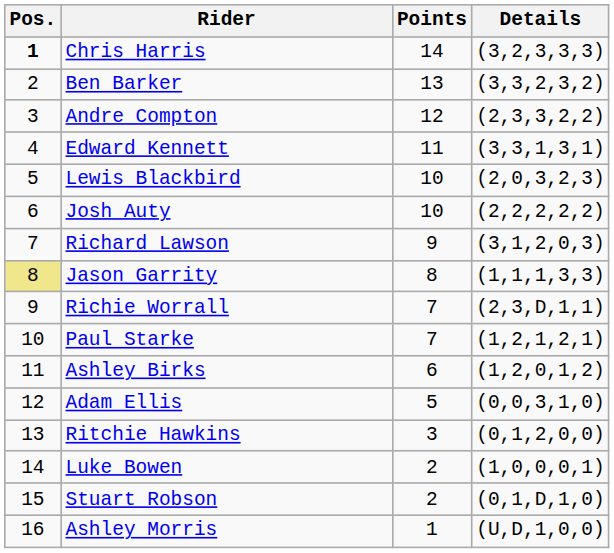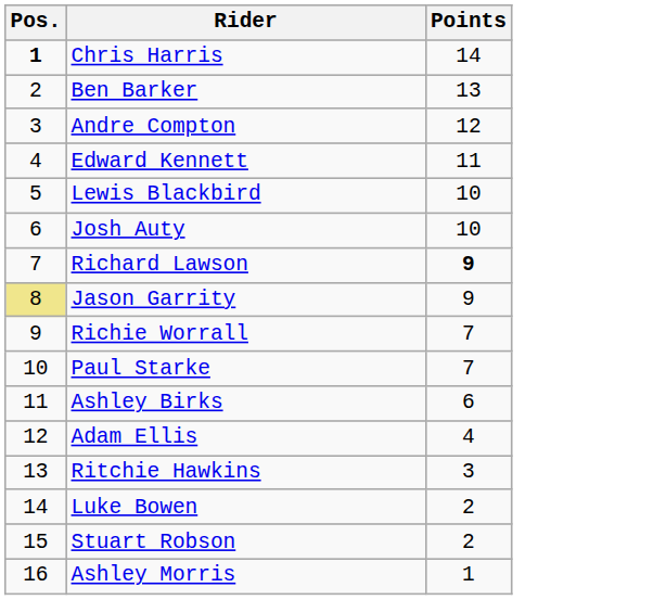- column: Details | (3,2,3,3,3) | (3,3,2,3,2) | (2,3,3,2,2) | (3,3,1,3,1) | (2,0,3,2,3) | (2,2,2,2,2) | (3,1,2,0,3) | (1,1,1,3,3) | (2,3,D,1,1) | (1,2,1,2,1) | (1,2,0,1,2) | (0,0,3,1,0) | (0,1,2,0,0) | (1,0,0,0,1) | (0,1,D,1,0) | (U,D,1,0,0)
Richard Lawson | Points: normal -> bold
Jason Garrity | Points: 8 -> 9
Adam Ellis | Points: 5 -> 4
